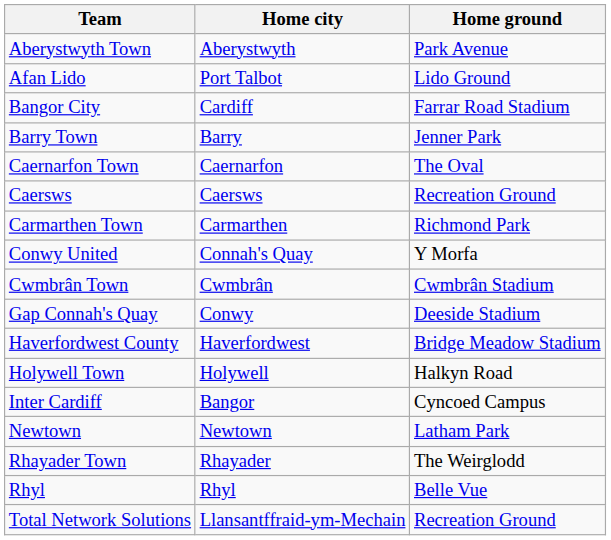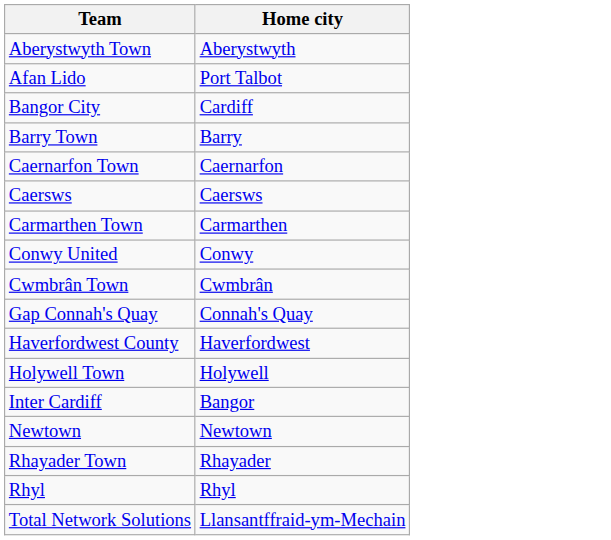- column: Home ground | Park Avenue | Lido Ground | Farrar Road Stadium | Jenner Park | The Oval | Recreation Ground | Richmond Park | Y Morfa | Cwmbrân Stadium | Deeside Stadium | Bridge Meadow Stadium | Halkyn Road | Cyncoed Campus | Latham Park | The Weirglodd | Belle Vue | Recreation Ground
Conwy United | Home city: Connah's Quay -> Conwy
Gap Connah's Quay | Home city: Conwy -> Connah's Quay
